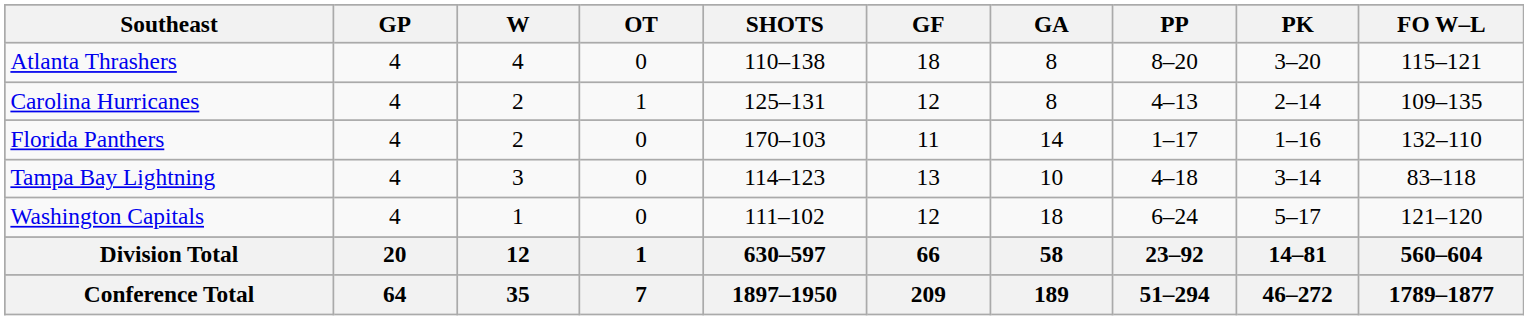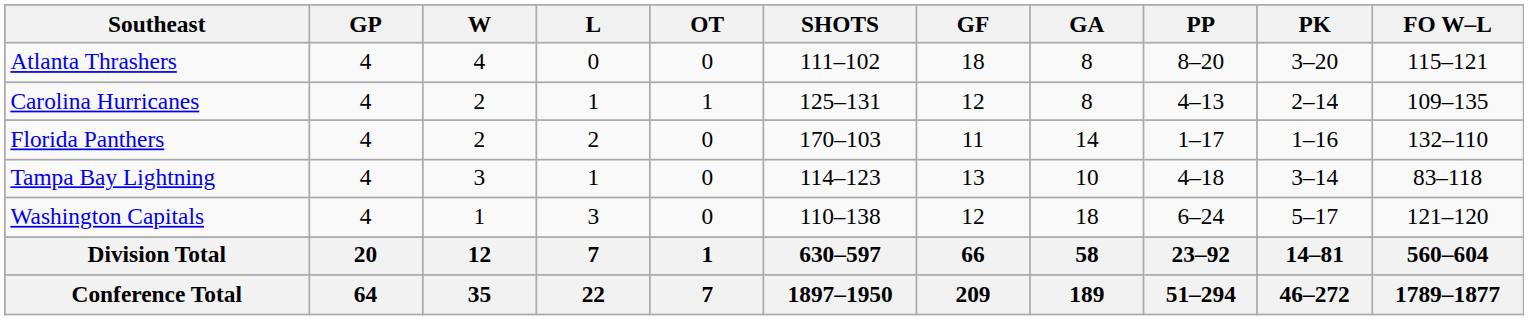+ column: L | 0 | 1 | 2 | 1 | 3 | 7 | 22
Atlanta Thrashers | SHOTS: 110–138 -> 111–102
Washington Capitals | SHOTS: 111–102 -> 110–138
